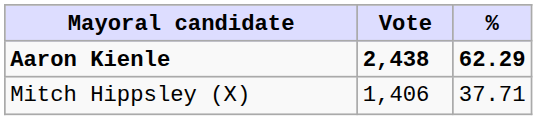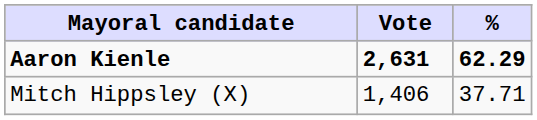Aaron Kienle | Vote: 2,438 -> 2,631
